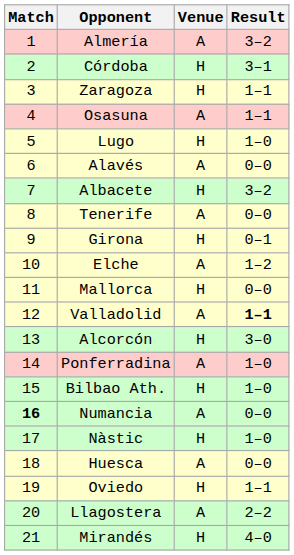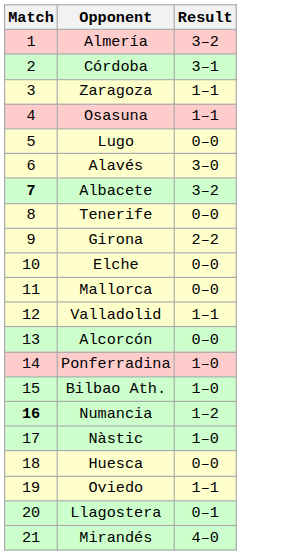- column: Venue | A | H | H | A | H | A | H | A | H | A | H | A | H | A | H | A | H | A | H | A | H
Lugo | Result: 1–0 -> 0–0
Alavés | Result: 0–0 -> 3–0
Albacete | Match: normal -> bold
Girona | Result: 0–1 -> 2–2
Elche | Result: 1–2 -> 0–0
Valladolid | Result: bold -> normal
Alcorcón | Result: 3–0 -> 0–0
Numancia | Result: 0–0 -> 1–2
Llagostera | Result: 2–2 -> 0–1
